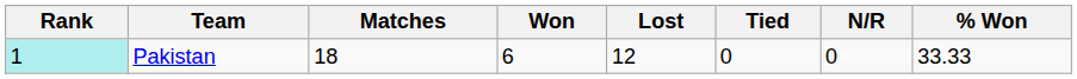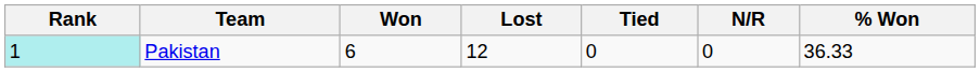- column: Matches | 18
Pakistan | % Won: 33.33 -> 36.33
